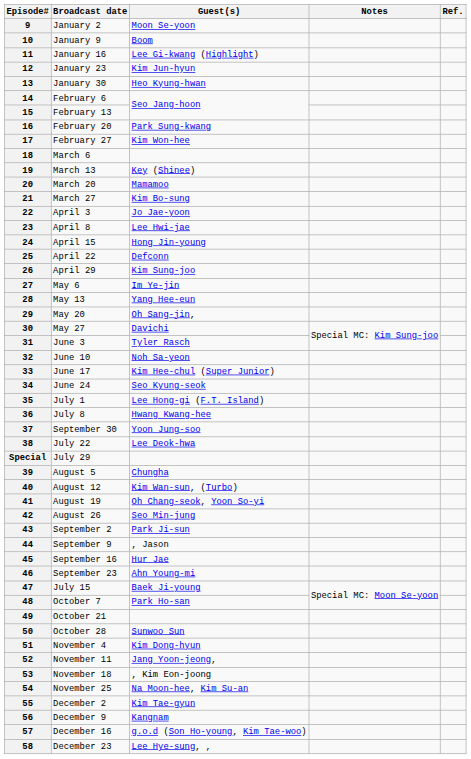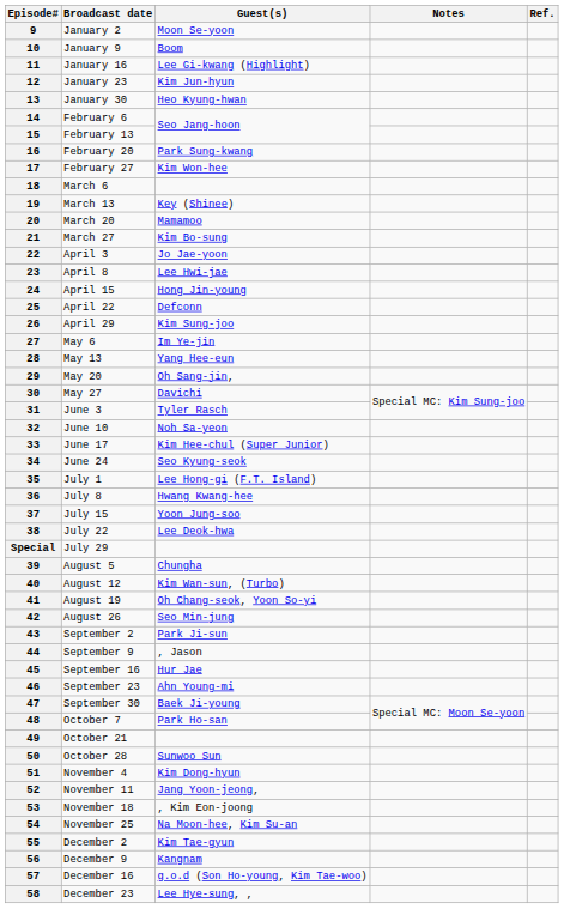37 | Broadcast date: September 30 -> July 15
47 | Broadcast date: July 15 -> September 30
